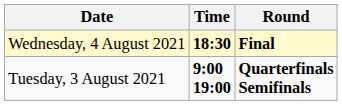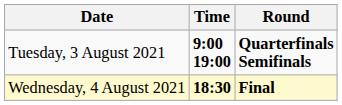rows swapped: Tuesday, 3 August 2021 <-> Wednesday, 4 August 2021
